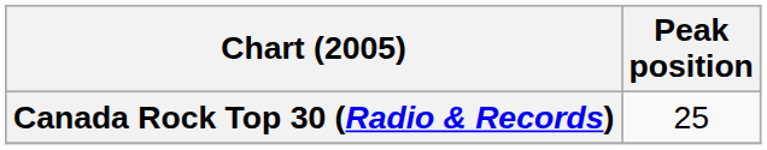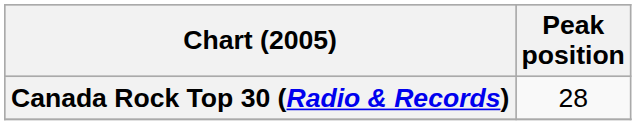Canada Rock Top 30 (Radio & Records) | Peak position: 25 -> 28
